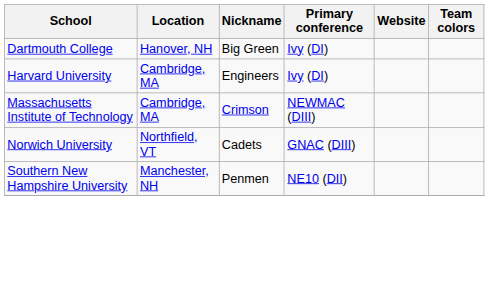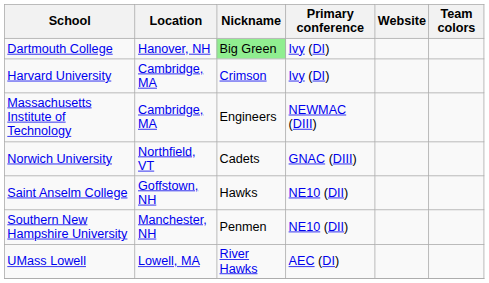Dartmouth College | Nickname: no background -> lightgreen background
Harvard University | Nickname: Engineers -> Crimson
Massachusetts Institute of Technology | Nickname: Crimson -> Engineers
+ row: Saint Anselm College | Goffstown, NH | Hawks | NE10 (DII)
+ row: UMass Lowell | Lowell, MA | River Hawks | AEC (DI)
